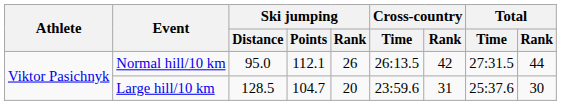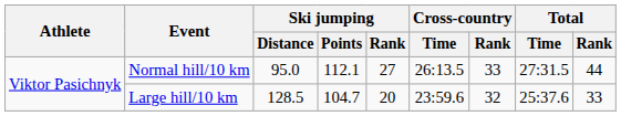Normal hill/10 km | Ski jumping / Rank: 26 -> 27
Normal hill/10 km | Cross-country / Rank: 42 -> 33
Large hill/10 km | Cross-country / Rank: 31 -> 32
Large hill/10 km | Total / Rank: 30 -> 33
